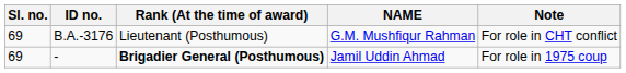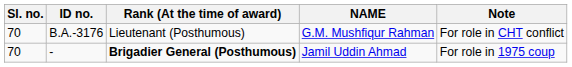B.A.-3176 | Sl. no.: 69 -> 70
- | Sl. no.: 69 -> 70
